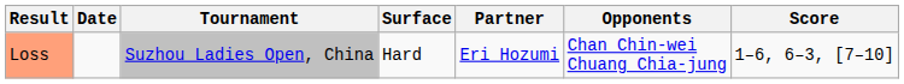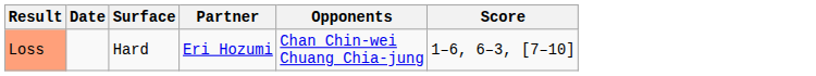- column: Tournament | Suzhou Ladies Open, China
